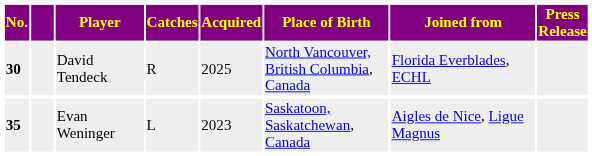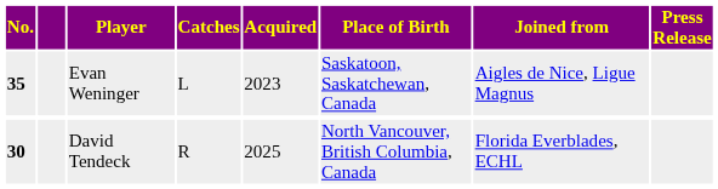rows swapped: David Tendeck <-> Evan Weninger
